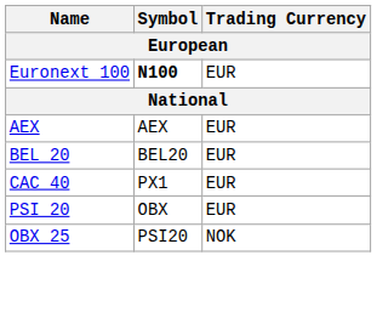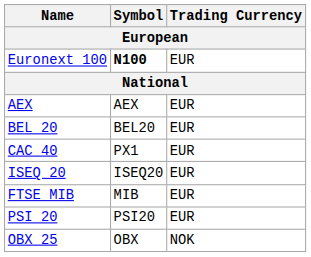+ row: ISEQ 20 | ISEQ20 | EUR
+ row: FTSE MIB | MIB | EUR
PSI 20 | Symbol: OBX -> PSI20
OBX 25 | Symbol: PSI20 -> OBX
